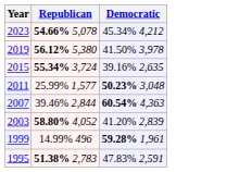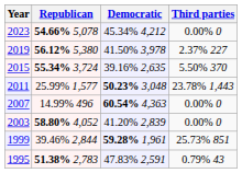+ column: Third parties | 0.00% 0 | 2.37% 227 | 5.50% 370 | 23.78% 1,443 | 0.00% 0 | 0.00% 0 | 25.73% 851 | 0.79% 43
2007 | Republican: 39.46% 2,844 -> 14.99% 496
1999 | Republican: 14.99% 496 -> 39.46% 2,844
